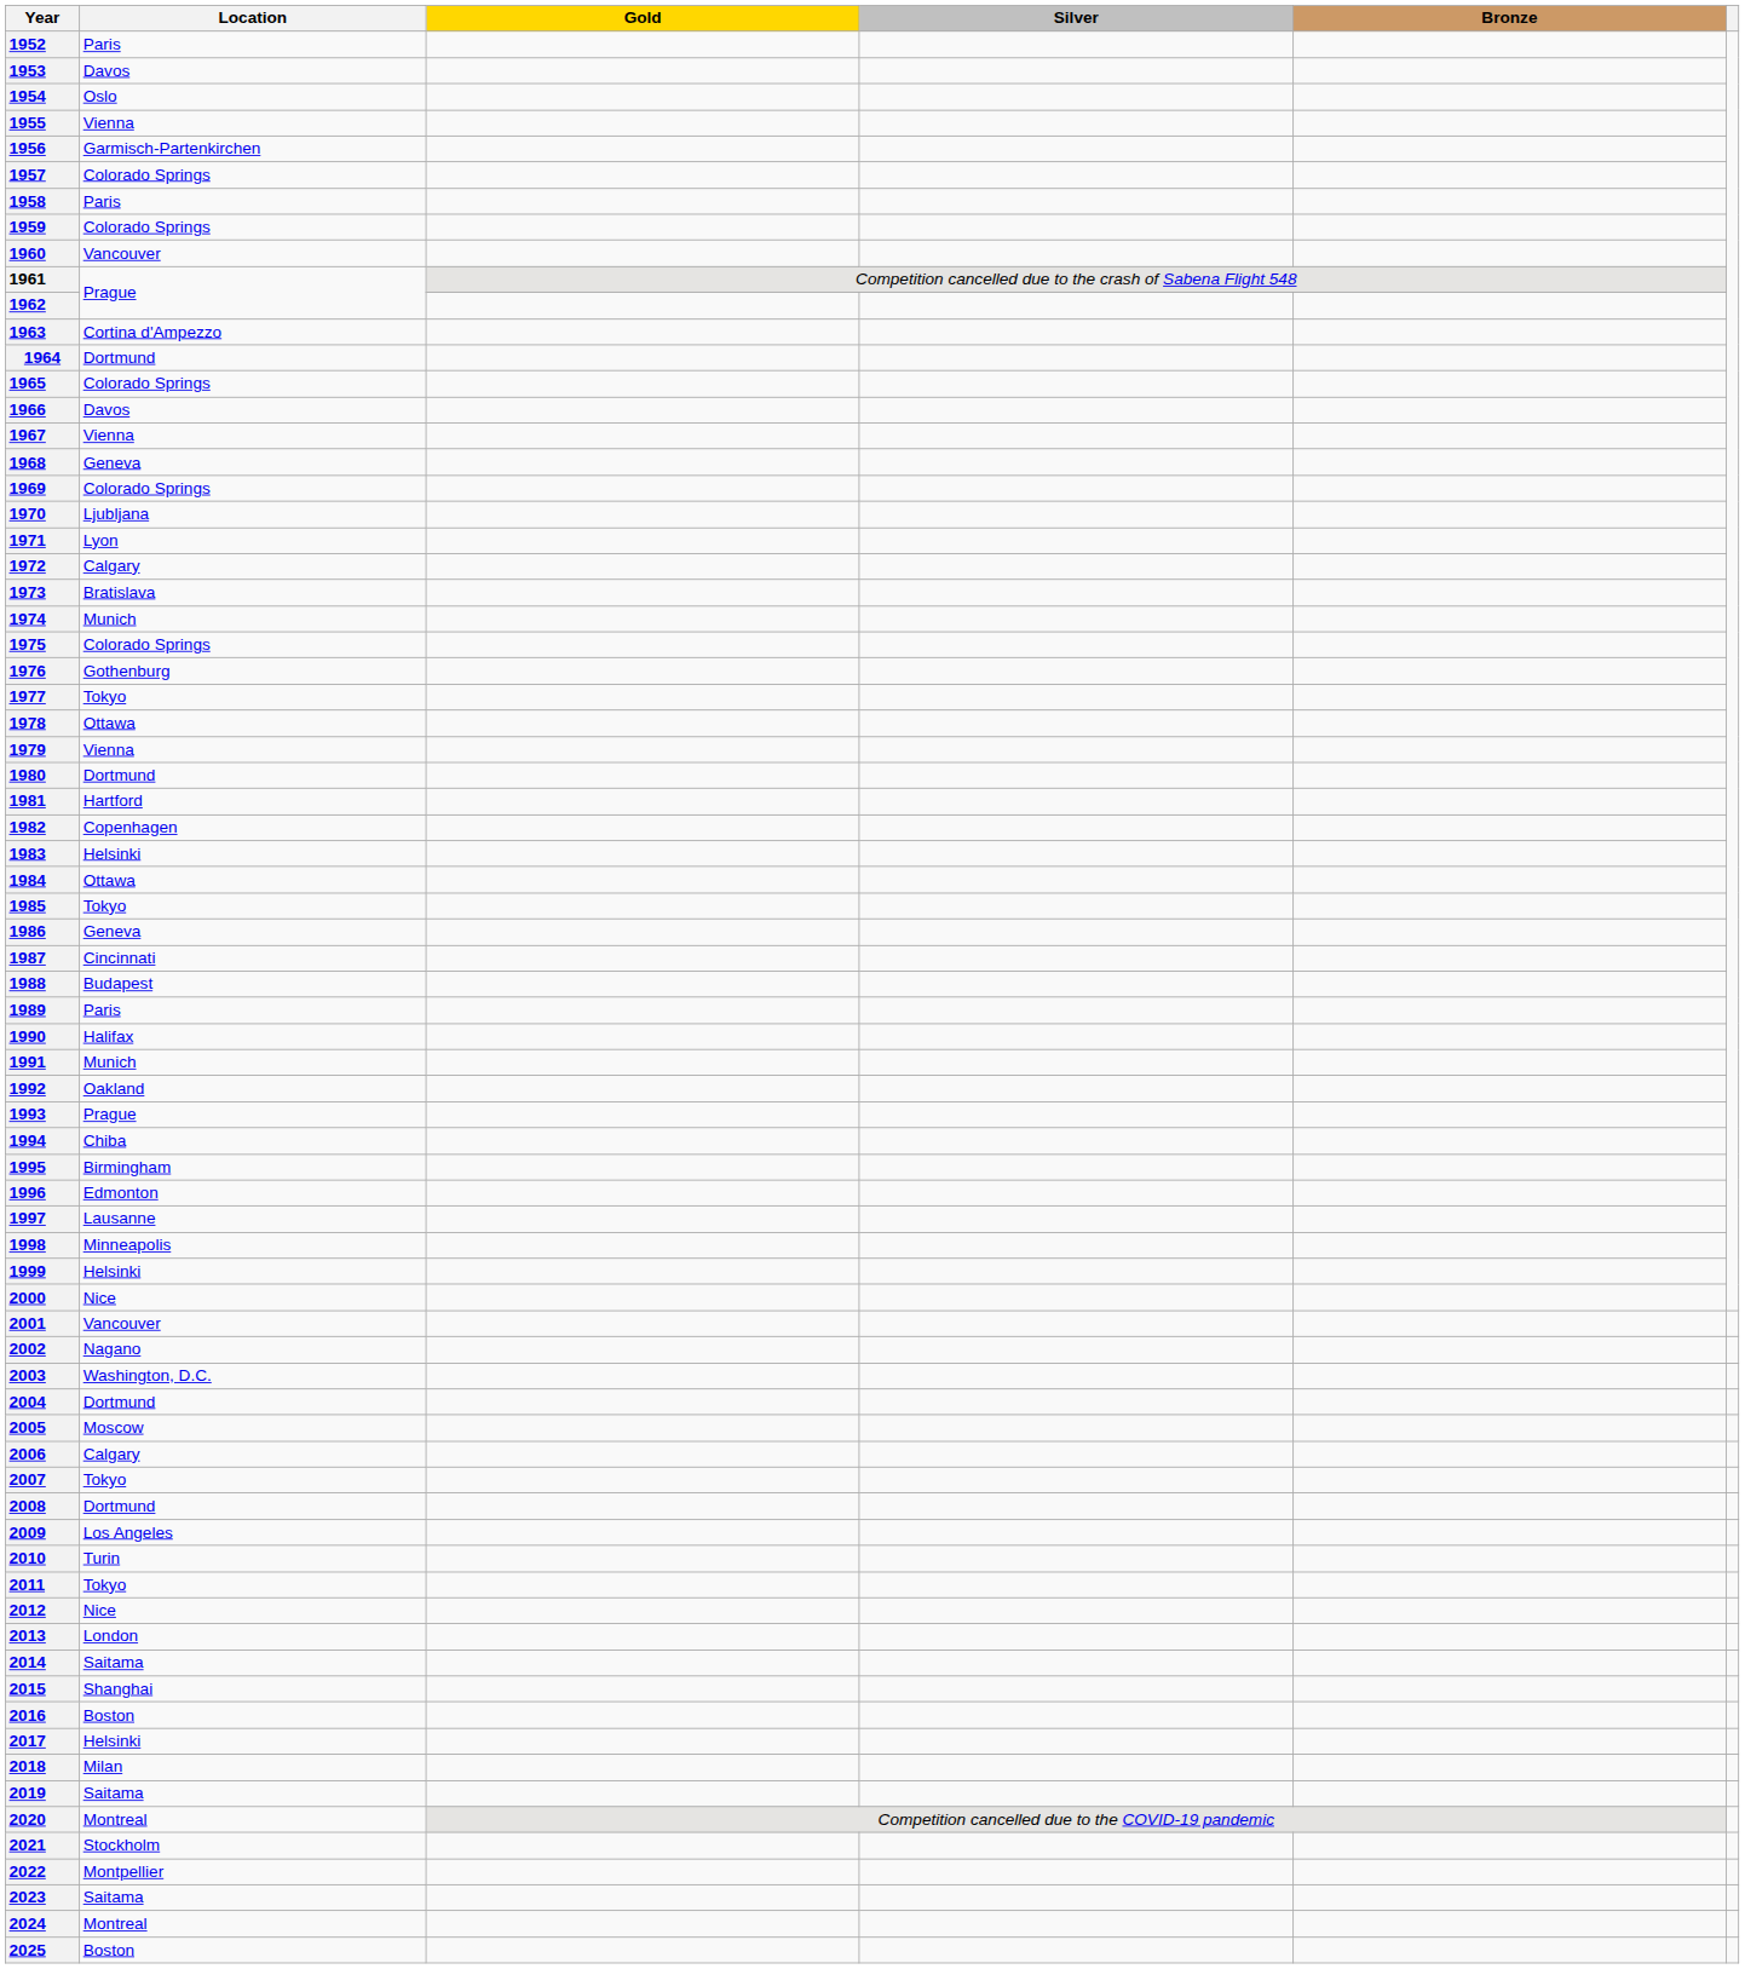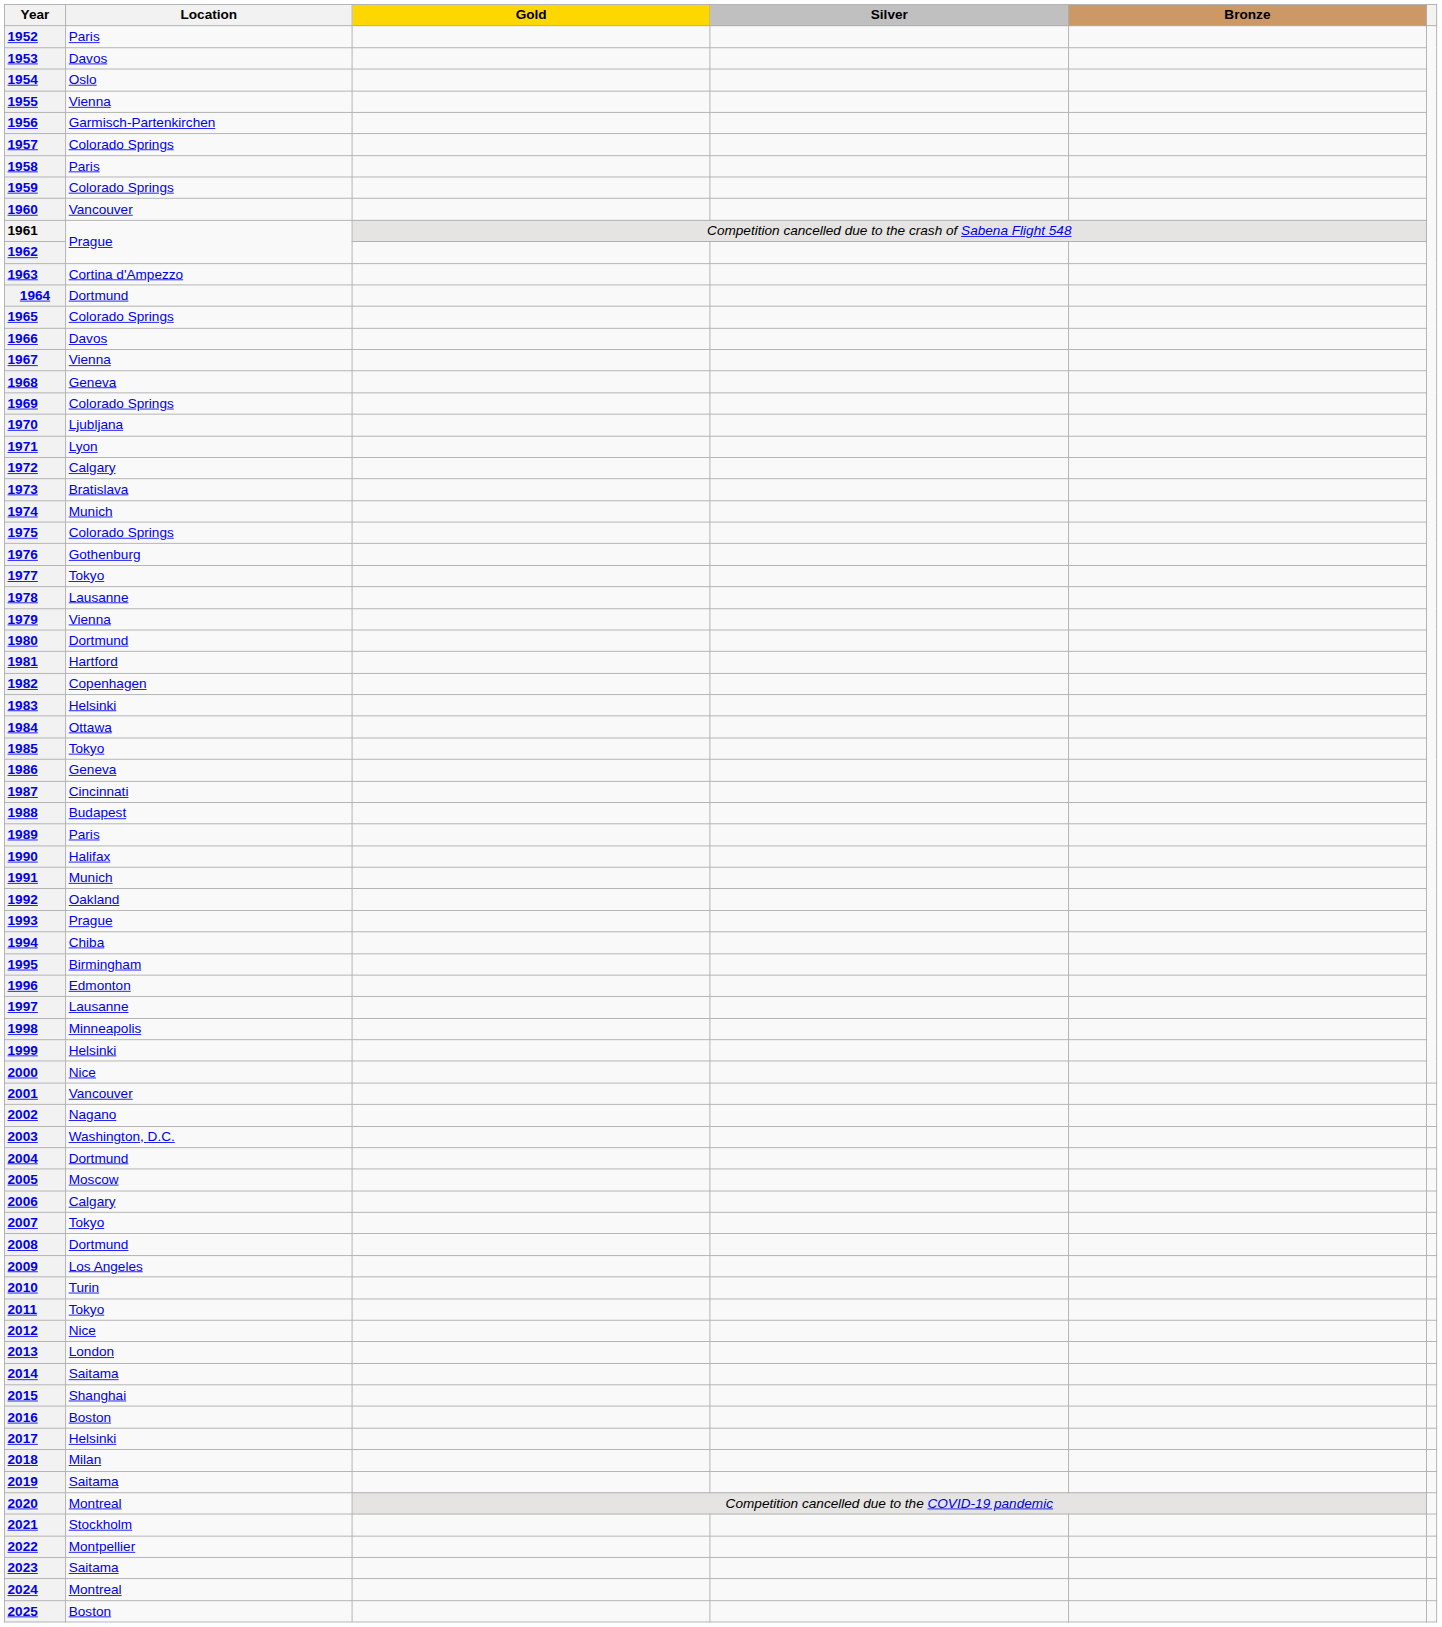1978 | Location: Ottawa -> Lausanne
